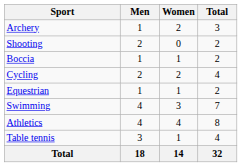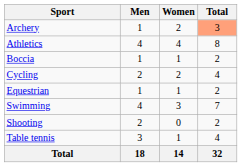Archery | Total: no background -> lightsalmon background
rows swapped: Athletics <-> Shooting
